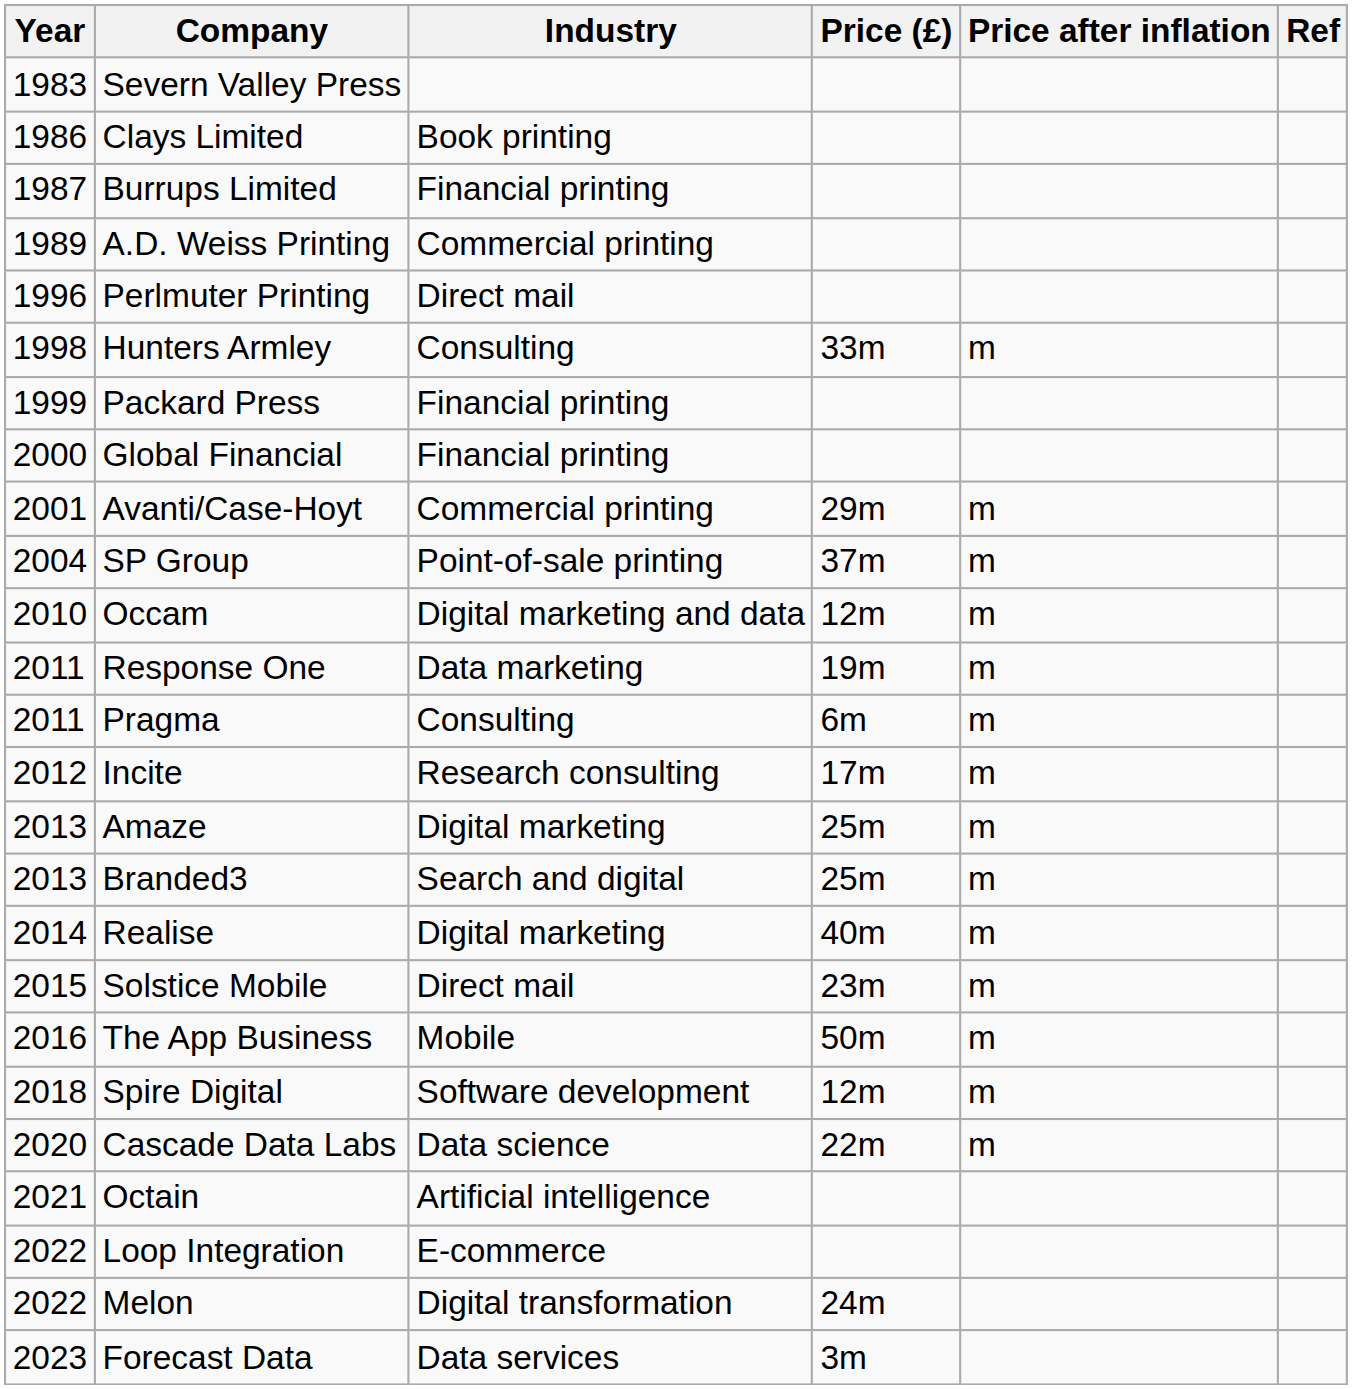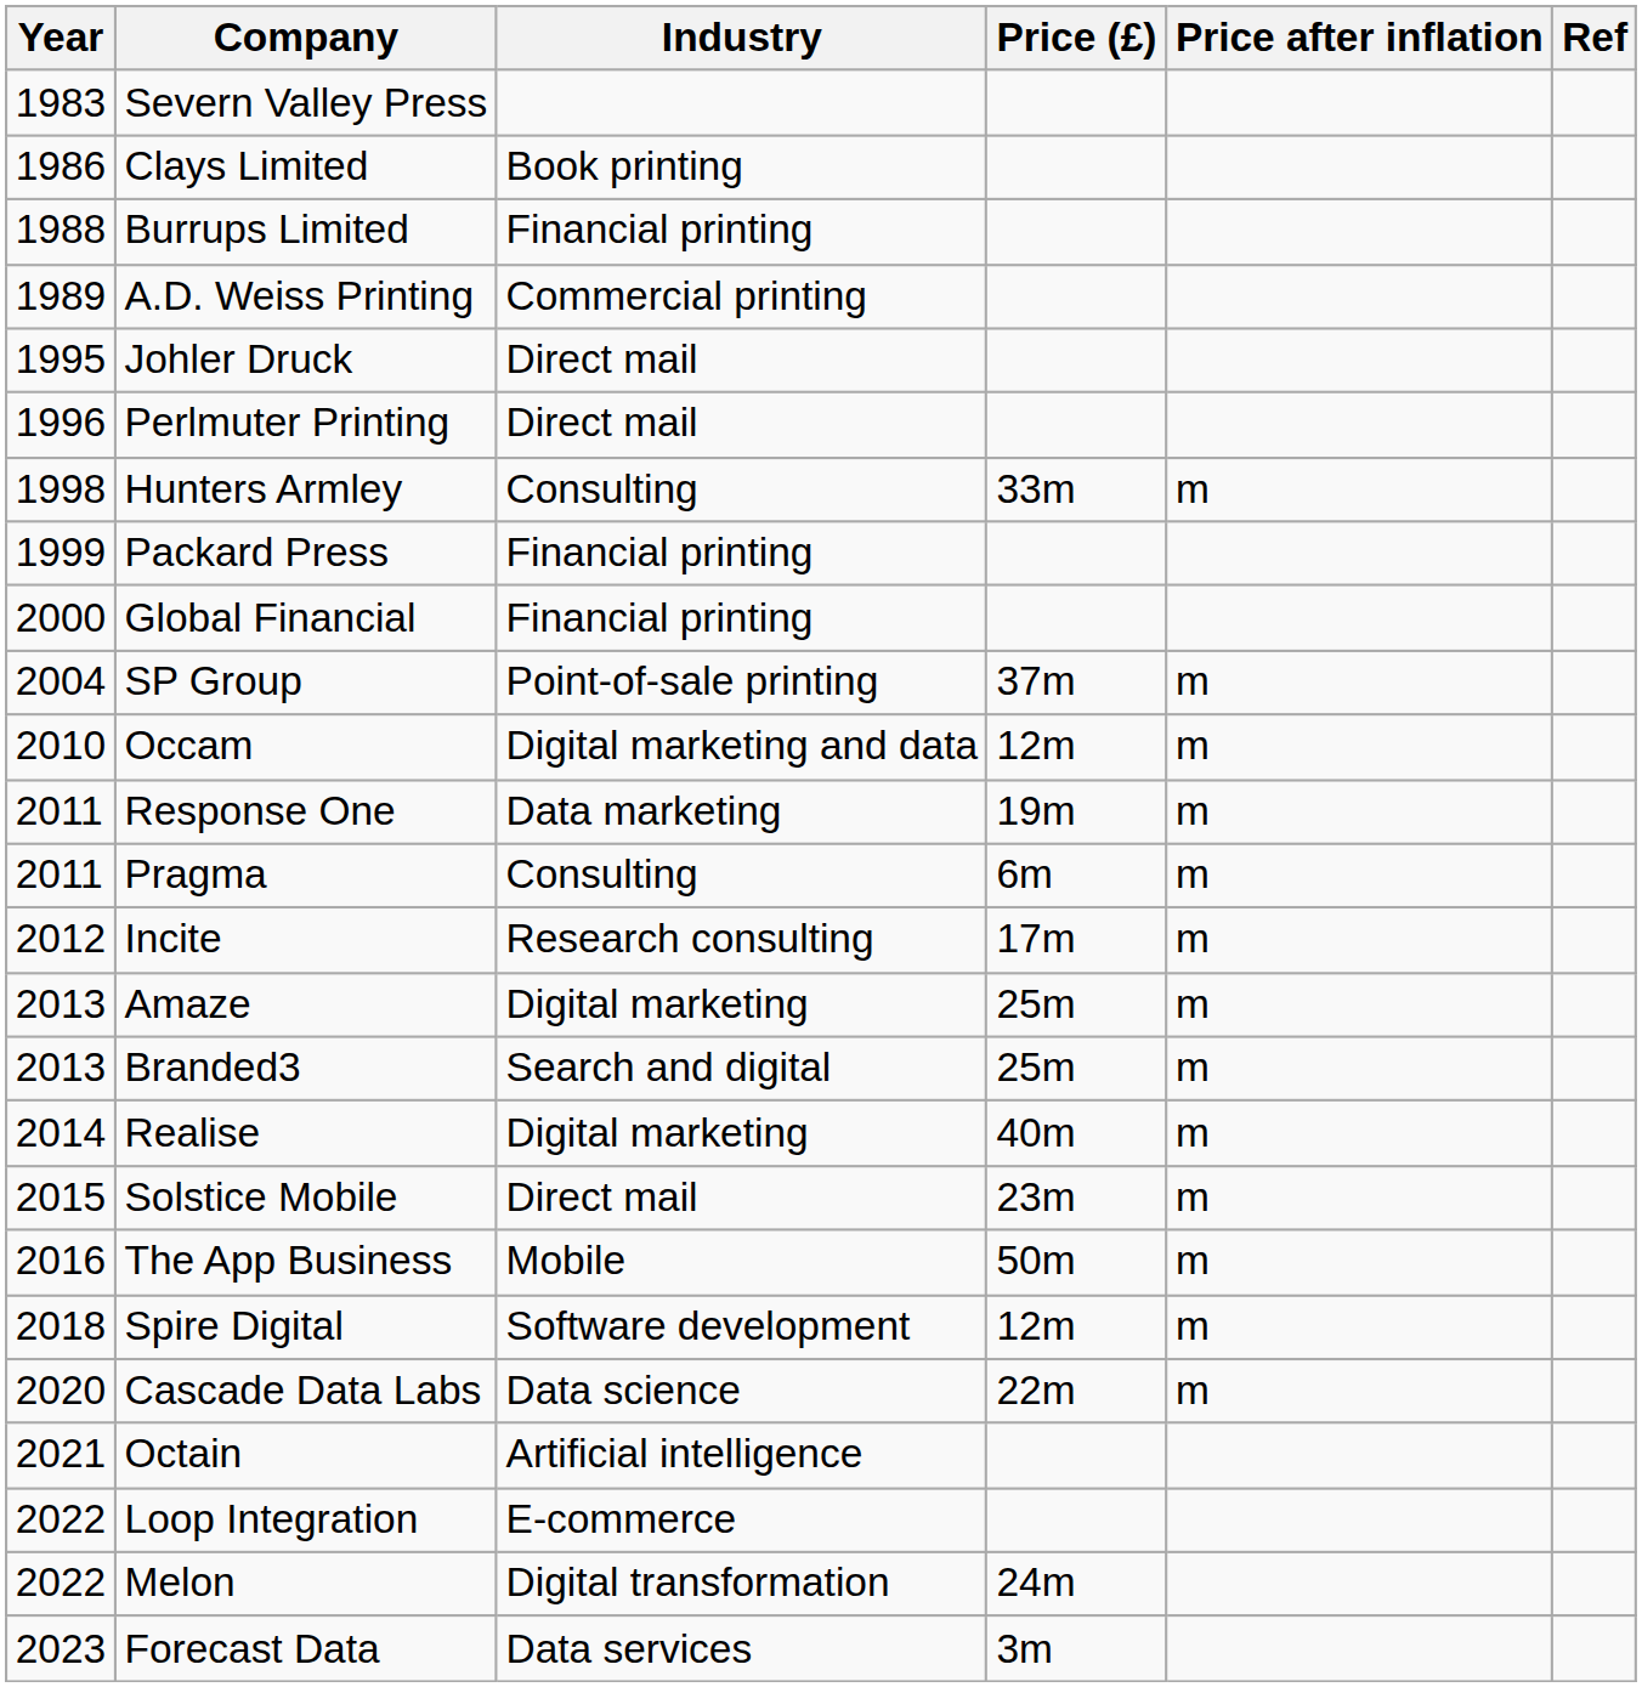Burrups Limited | Year: 1987 -> 1988
+ row: 1995 | Johler Druck | Direct mail
- row: 2001 | Avanti/Case-Hoyt | Commercial printing | 29m | m
